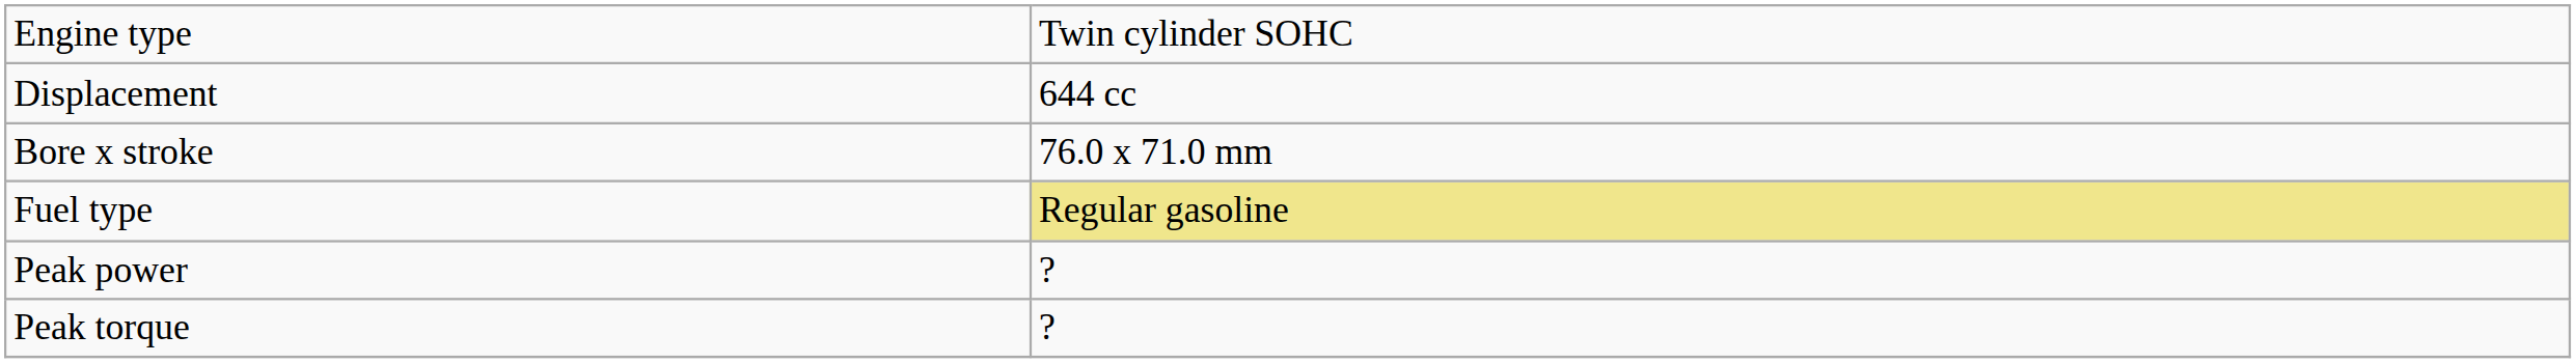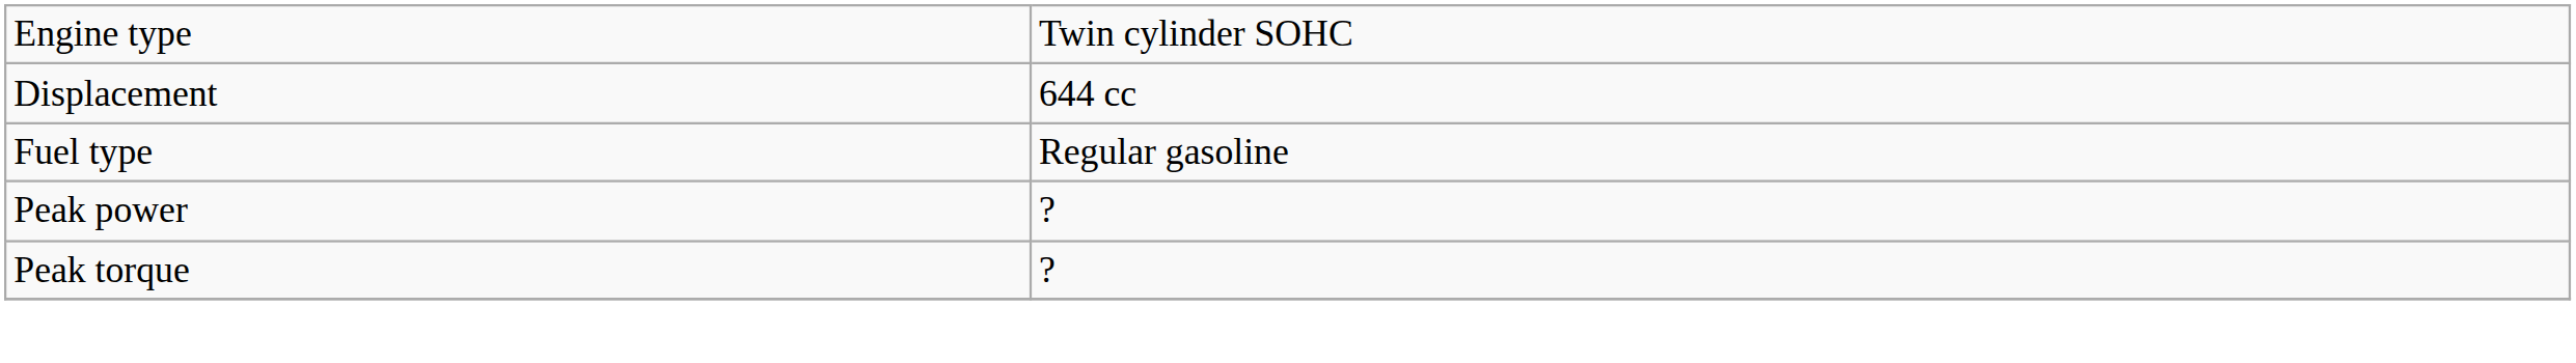- row: Bore x stroke | 76.0 x 71.0 mm
Fuel type | column 2: khaki background -> no background
